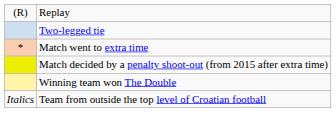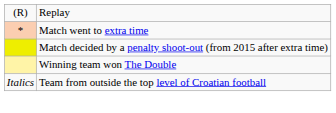- row: Two-legged tie
